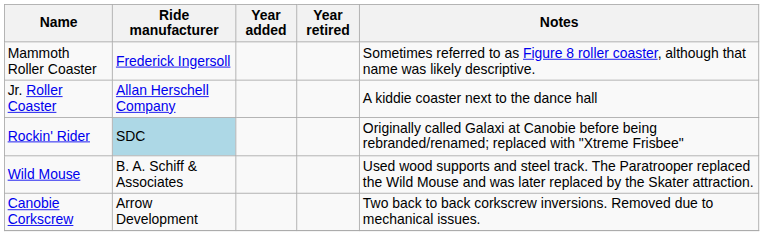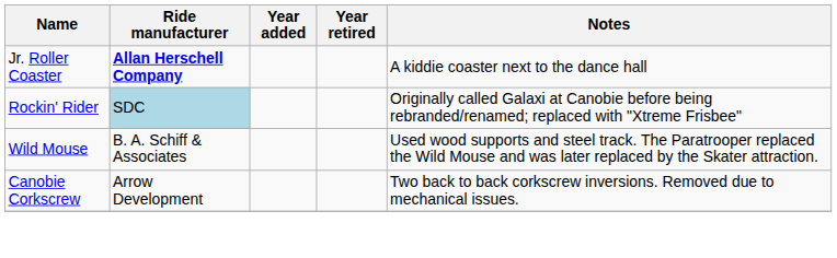- row: Mammoth Roller Coaster | Frederick Ingersoll | Sometimes referred to as Figure 8 roller coaster, although that name was likely descriptive.
Jr. Roller Coaster | Ride manufacturer: normal -> bold
